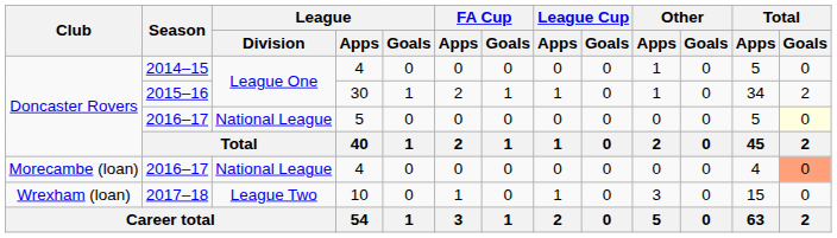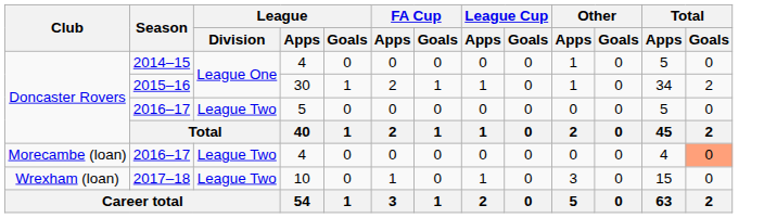2016–17 / 5 | League / Division: National League -> League Two
2016–17 / 5 | Total / Goals: lightyellow background -> no background
2016–17 / 4 | League / Division: National League -> League Two
